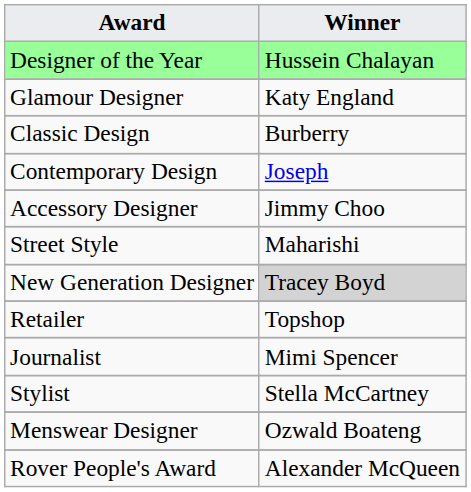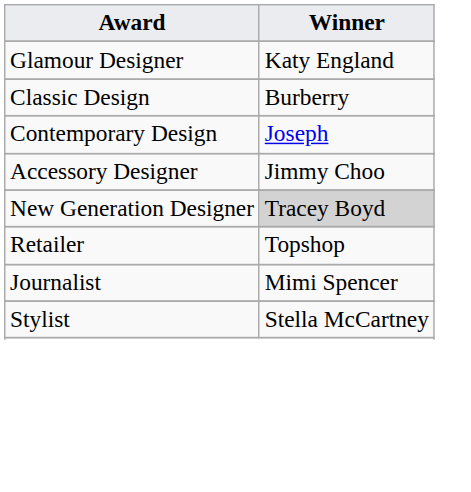- row: Designer of the Year | Hussein Chalayan
- row: Street Style | Maharishi
- row: Menswear Designer | Ozwald Boateng
- row: Rover People's Award | Alexander McQueen
